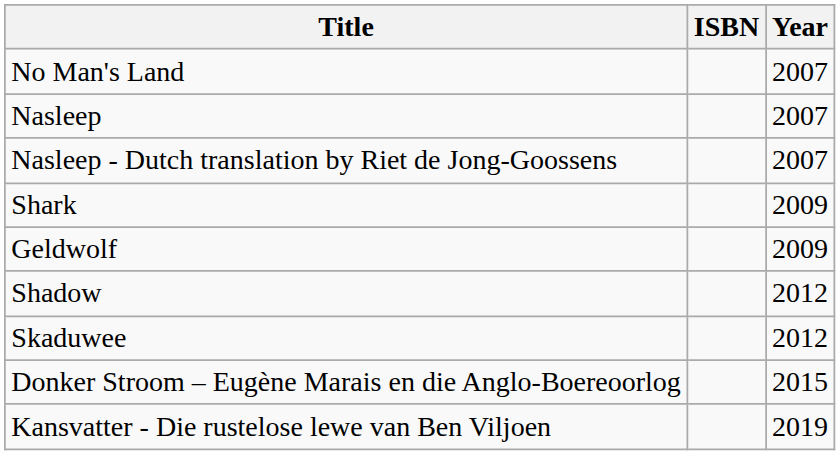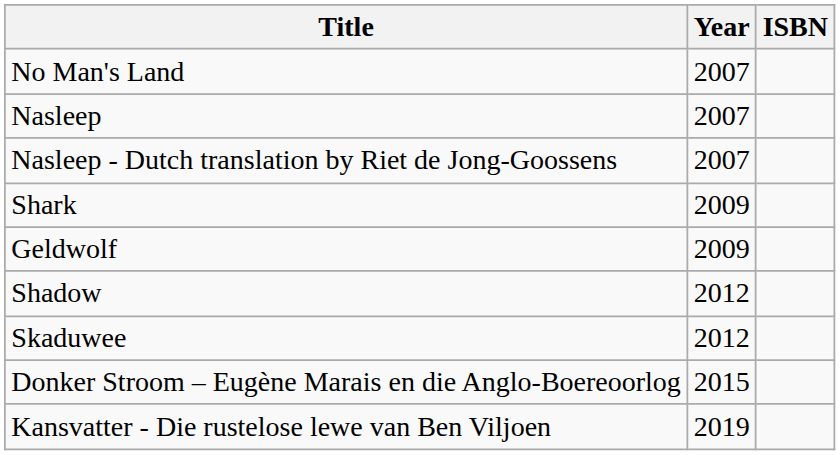columns swapped: Year <-> ISBN
